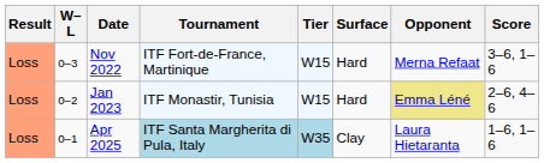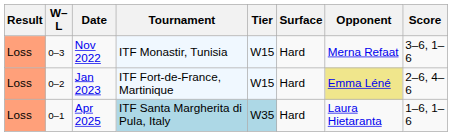Nov 2022 | Tournament: ITF Fort-de-France, Martinique -> ITF Monastir, Tunisia
Jan 2023 | Tournament: ITF Monastir, Tunisia -> ITF Fort-de-France, Martinique
Apr 2025 | Surface: Clay -> Hard
